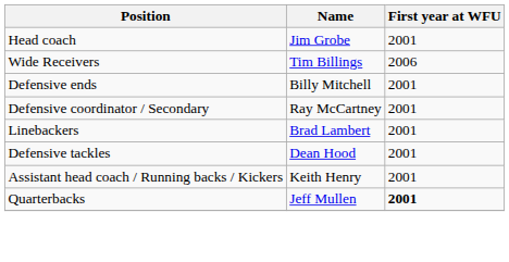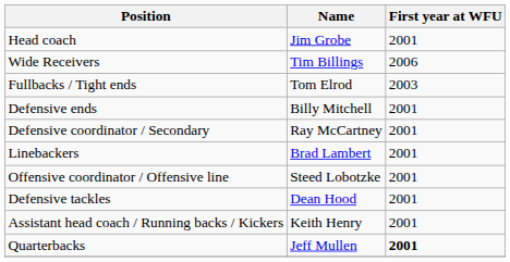+ row: Fullbacks / Tight ends | Tom Elrod | 2003
+ row: Offensive coordinator / Offensive line | Steed Lobotzke | 2001
